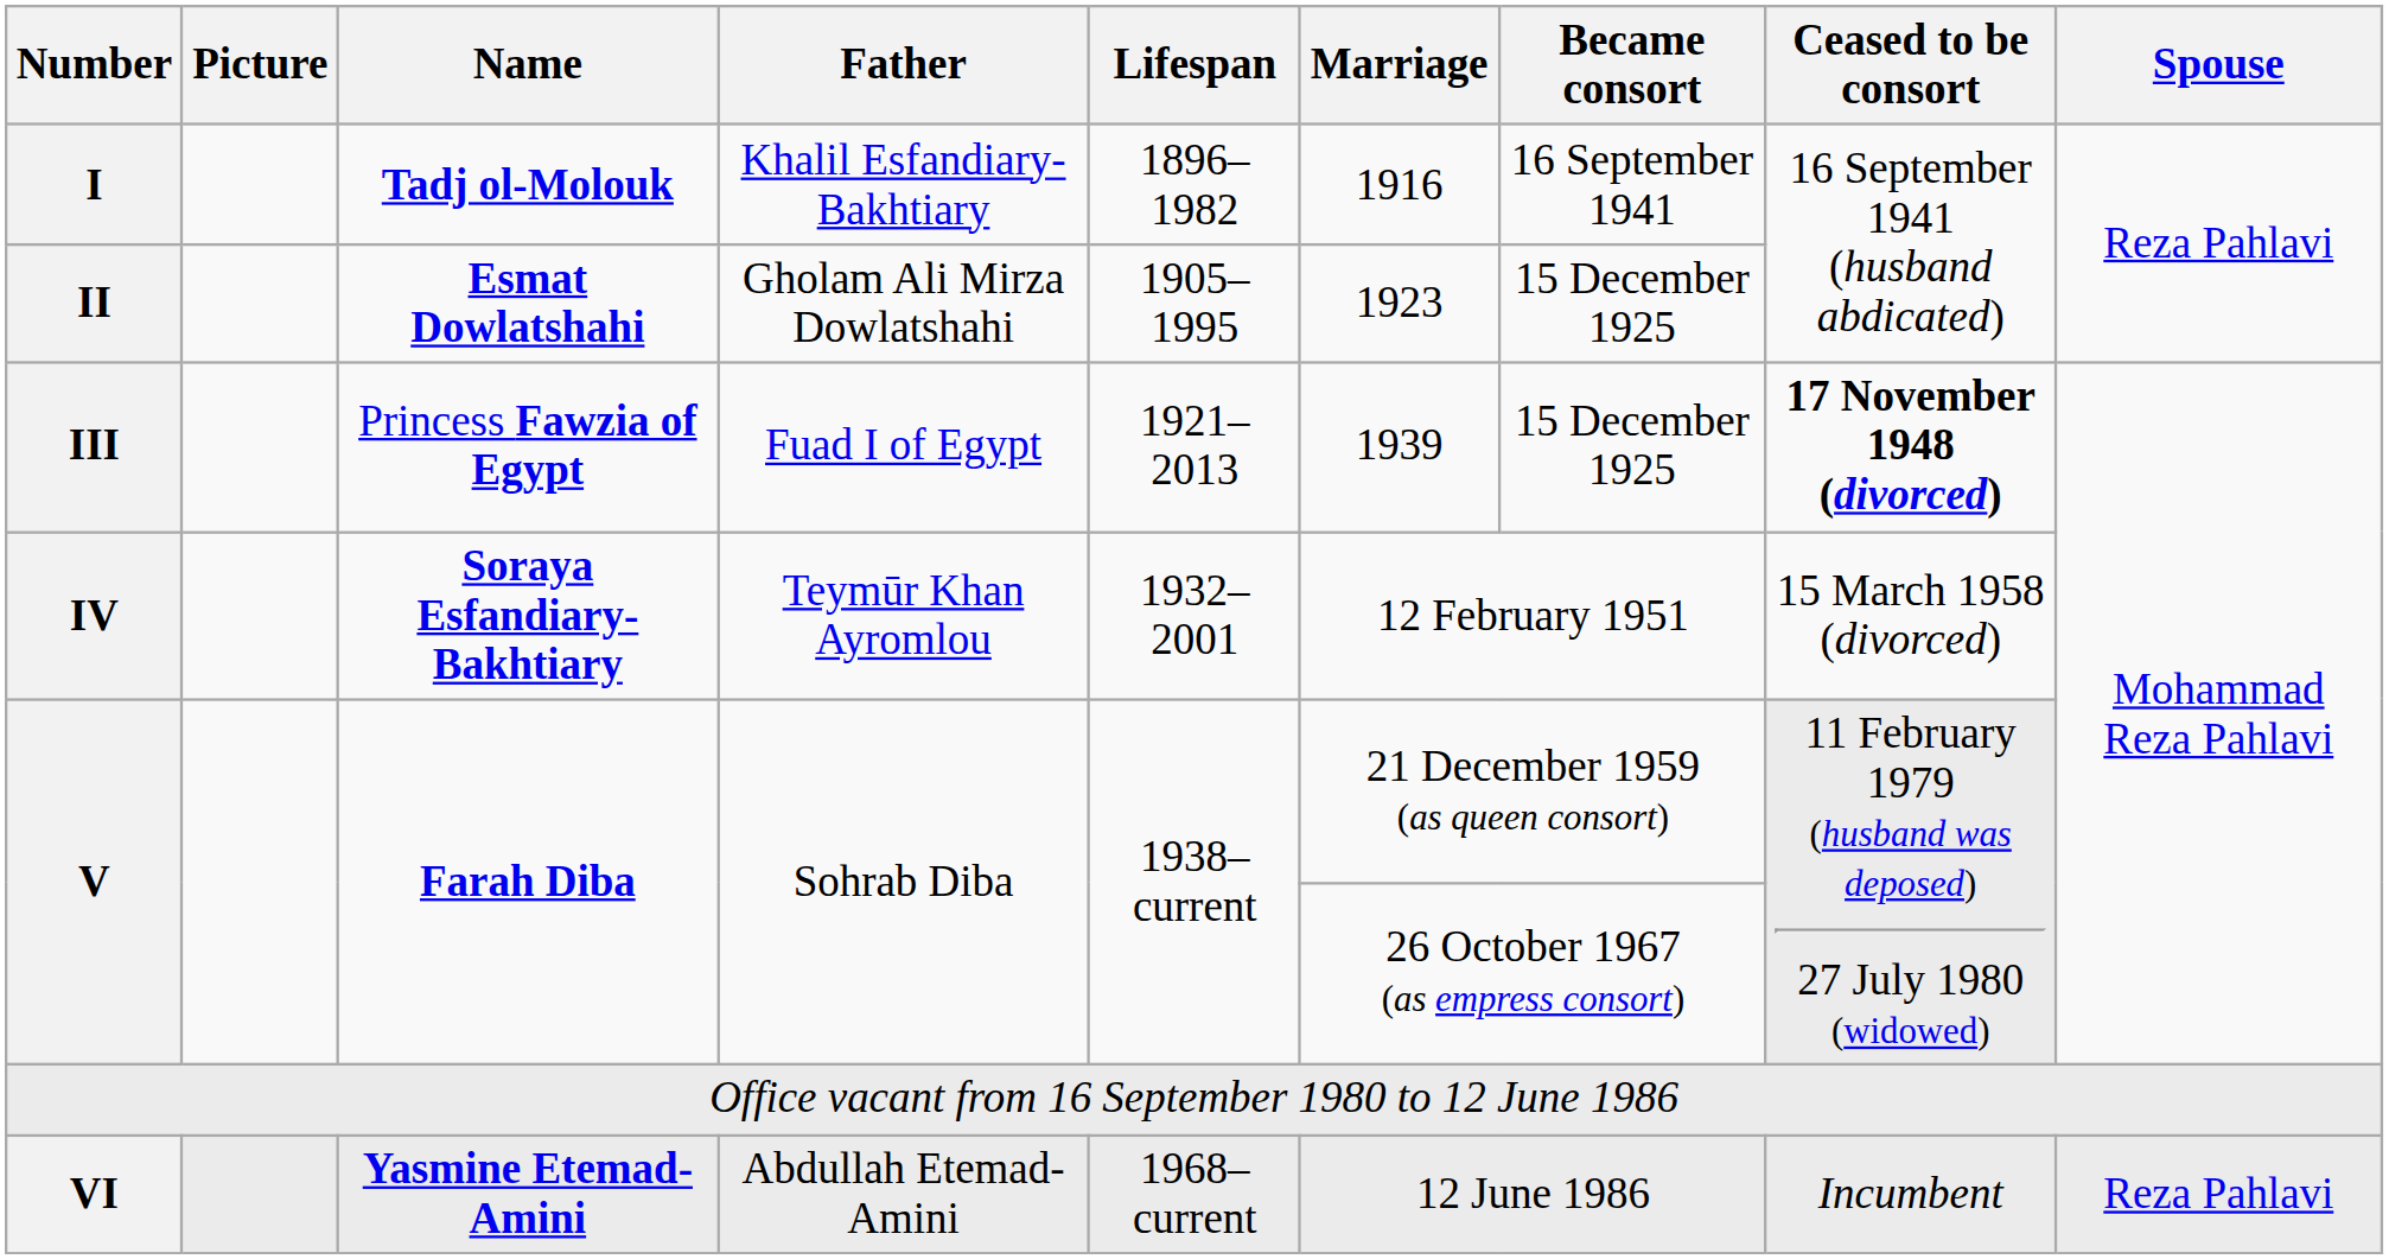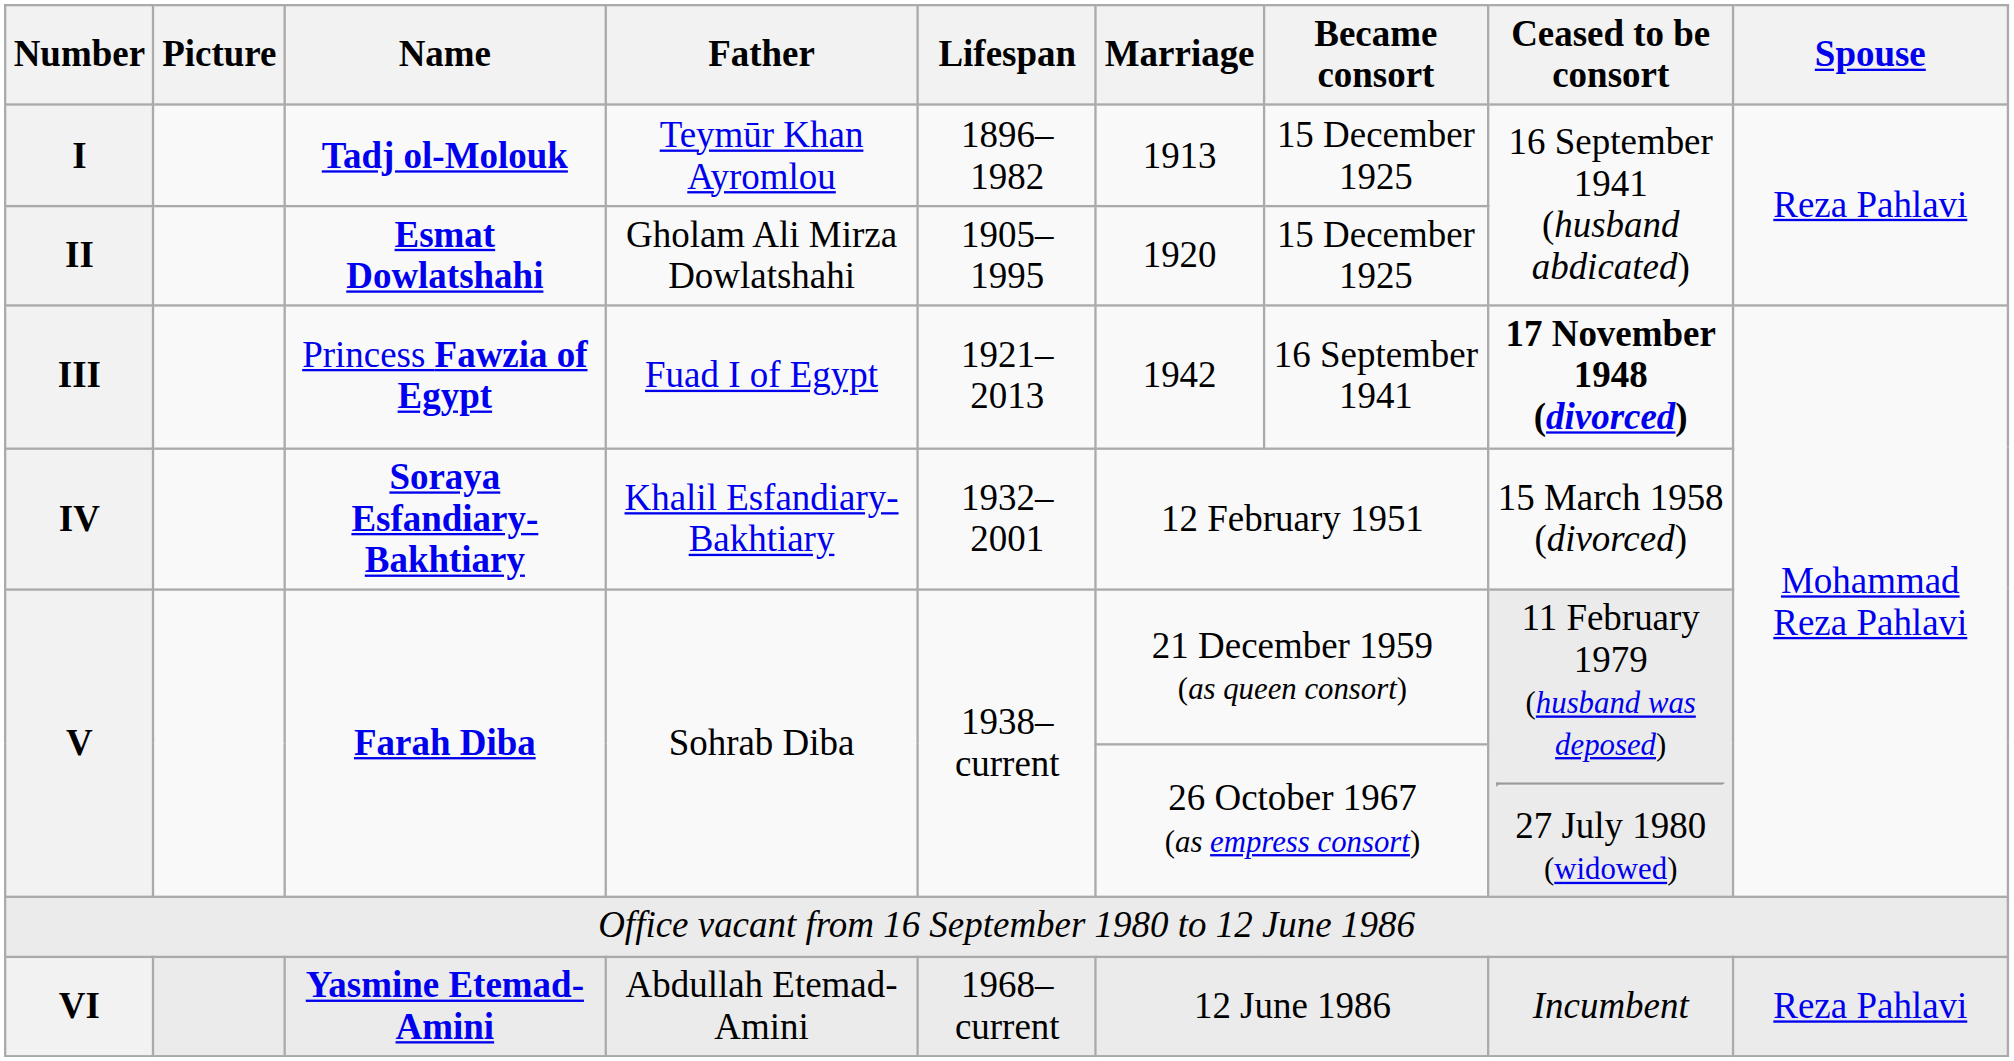I | Father: Khalil Esfandiary-Bakhtiary -> Teymūr Khan Ayromlou
I | Marriage: 1916 -> 1913
I | Became consort: 16 September 1941 -> 15 December 1925
II | Marriage: 1923 -> 1920
III | Marriage: 1939 -> 1942
III | Became consort: 15 December 1925 -> 16 September 1941
IV | Father: Teymūr Khan Ayromlou -> Khalil Esfandiary-Bakhtiary
